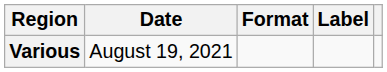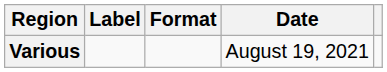columns swapped: Date <-> Label
